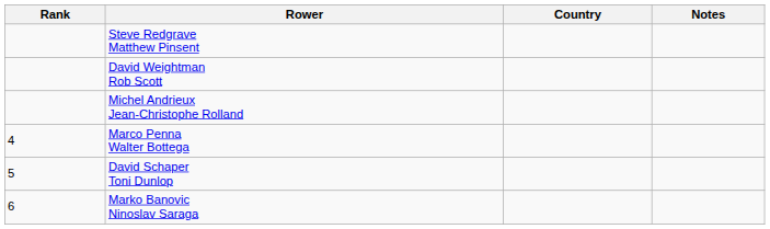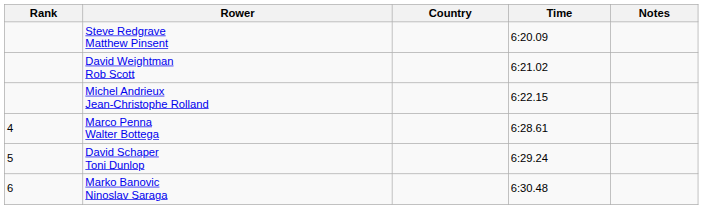+ column: Time | 6:20.09 | 6:21.02 | 6:22.15 | 6:28.61 | 6:29.24 | 6:30.48
